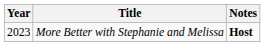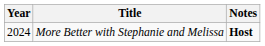More Better with Stephanie and Melissa | Year: 2023 -> 2024
